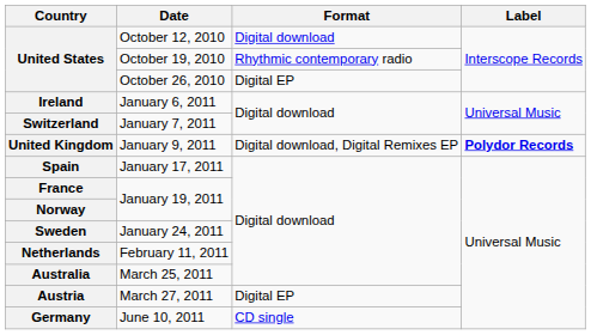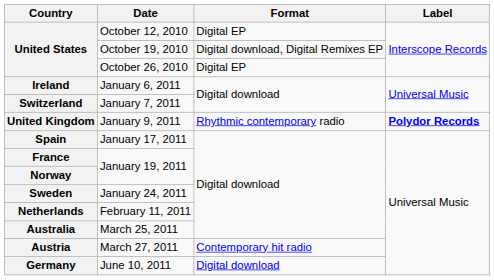October 12, 2010 | Format: Digital download -> Digital EP
October 19, 2010 | Format: Rhythmic contemporary radio -> Digital download, Digital Remixes EP
January 9, 2011 | Format: Digital download, Digital Remixes EP -> Rhythmic contemporary radio
March 27, 2011 | Format: Digital EP -> Contemporary hit radio
June 10, 2011 | Format: CD single -> Digital download
